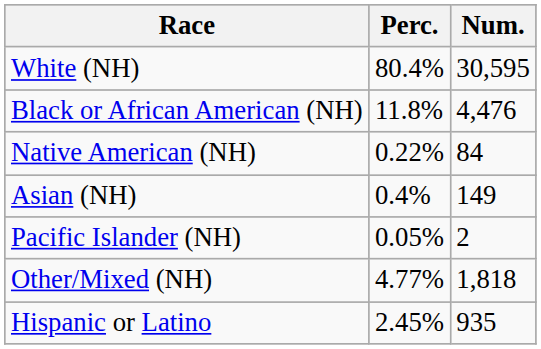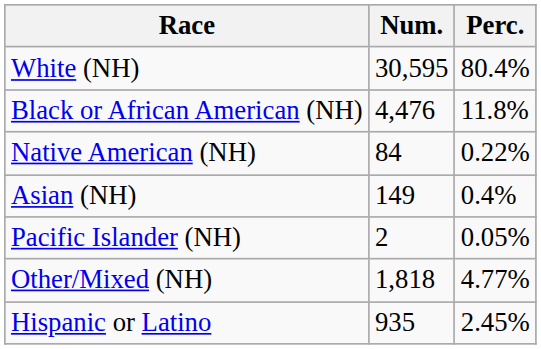columns swapped: Num. <-> Perc.
